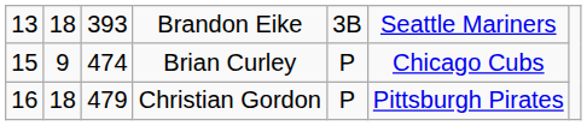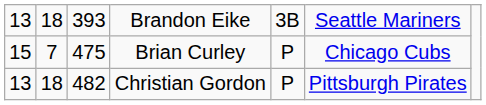Brian Curley | column 2: 9 -> 7
Brian Curley | column 3: 474 -> 475
Christian Gordon | column 1: 16 -> 13
Christian Gordon | column 3: 479 -> 482
